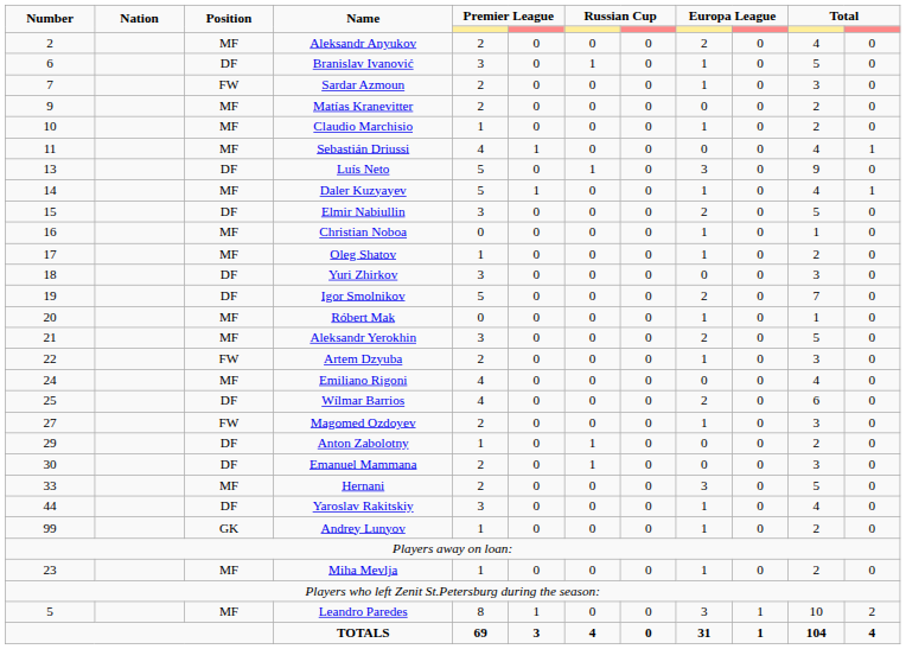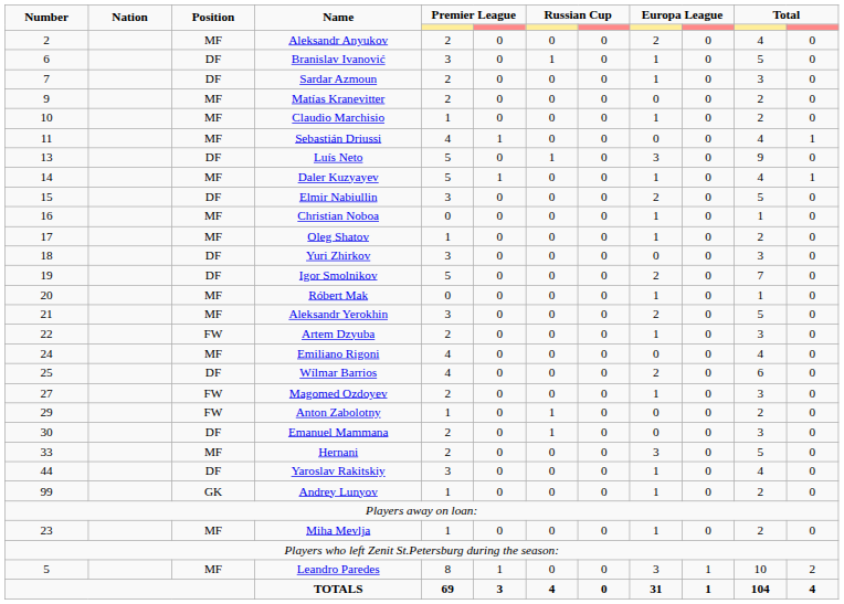Sardar Azmoun | Position: FW -> DF
Anton Zabolotny | Position: DF -> FW
